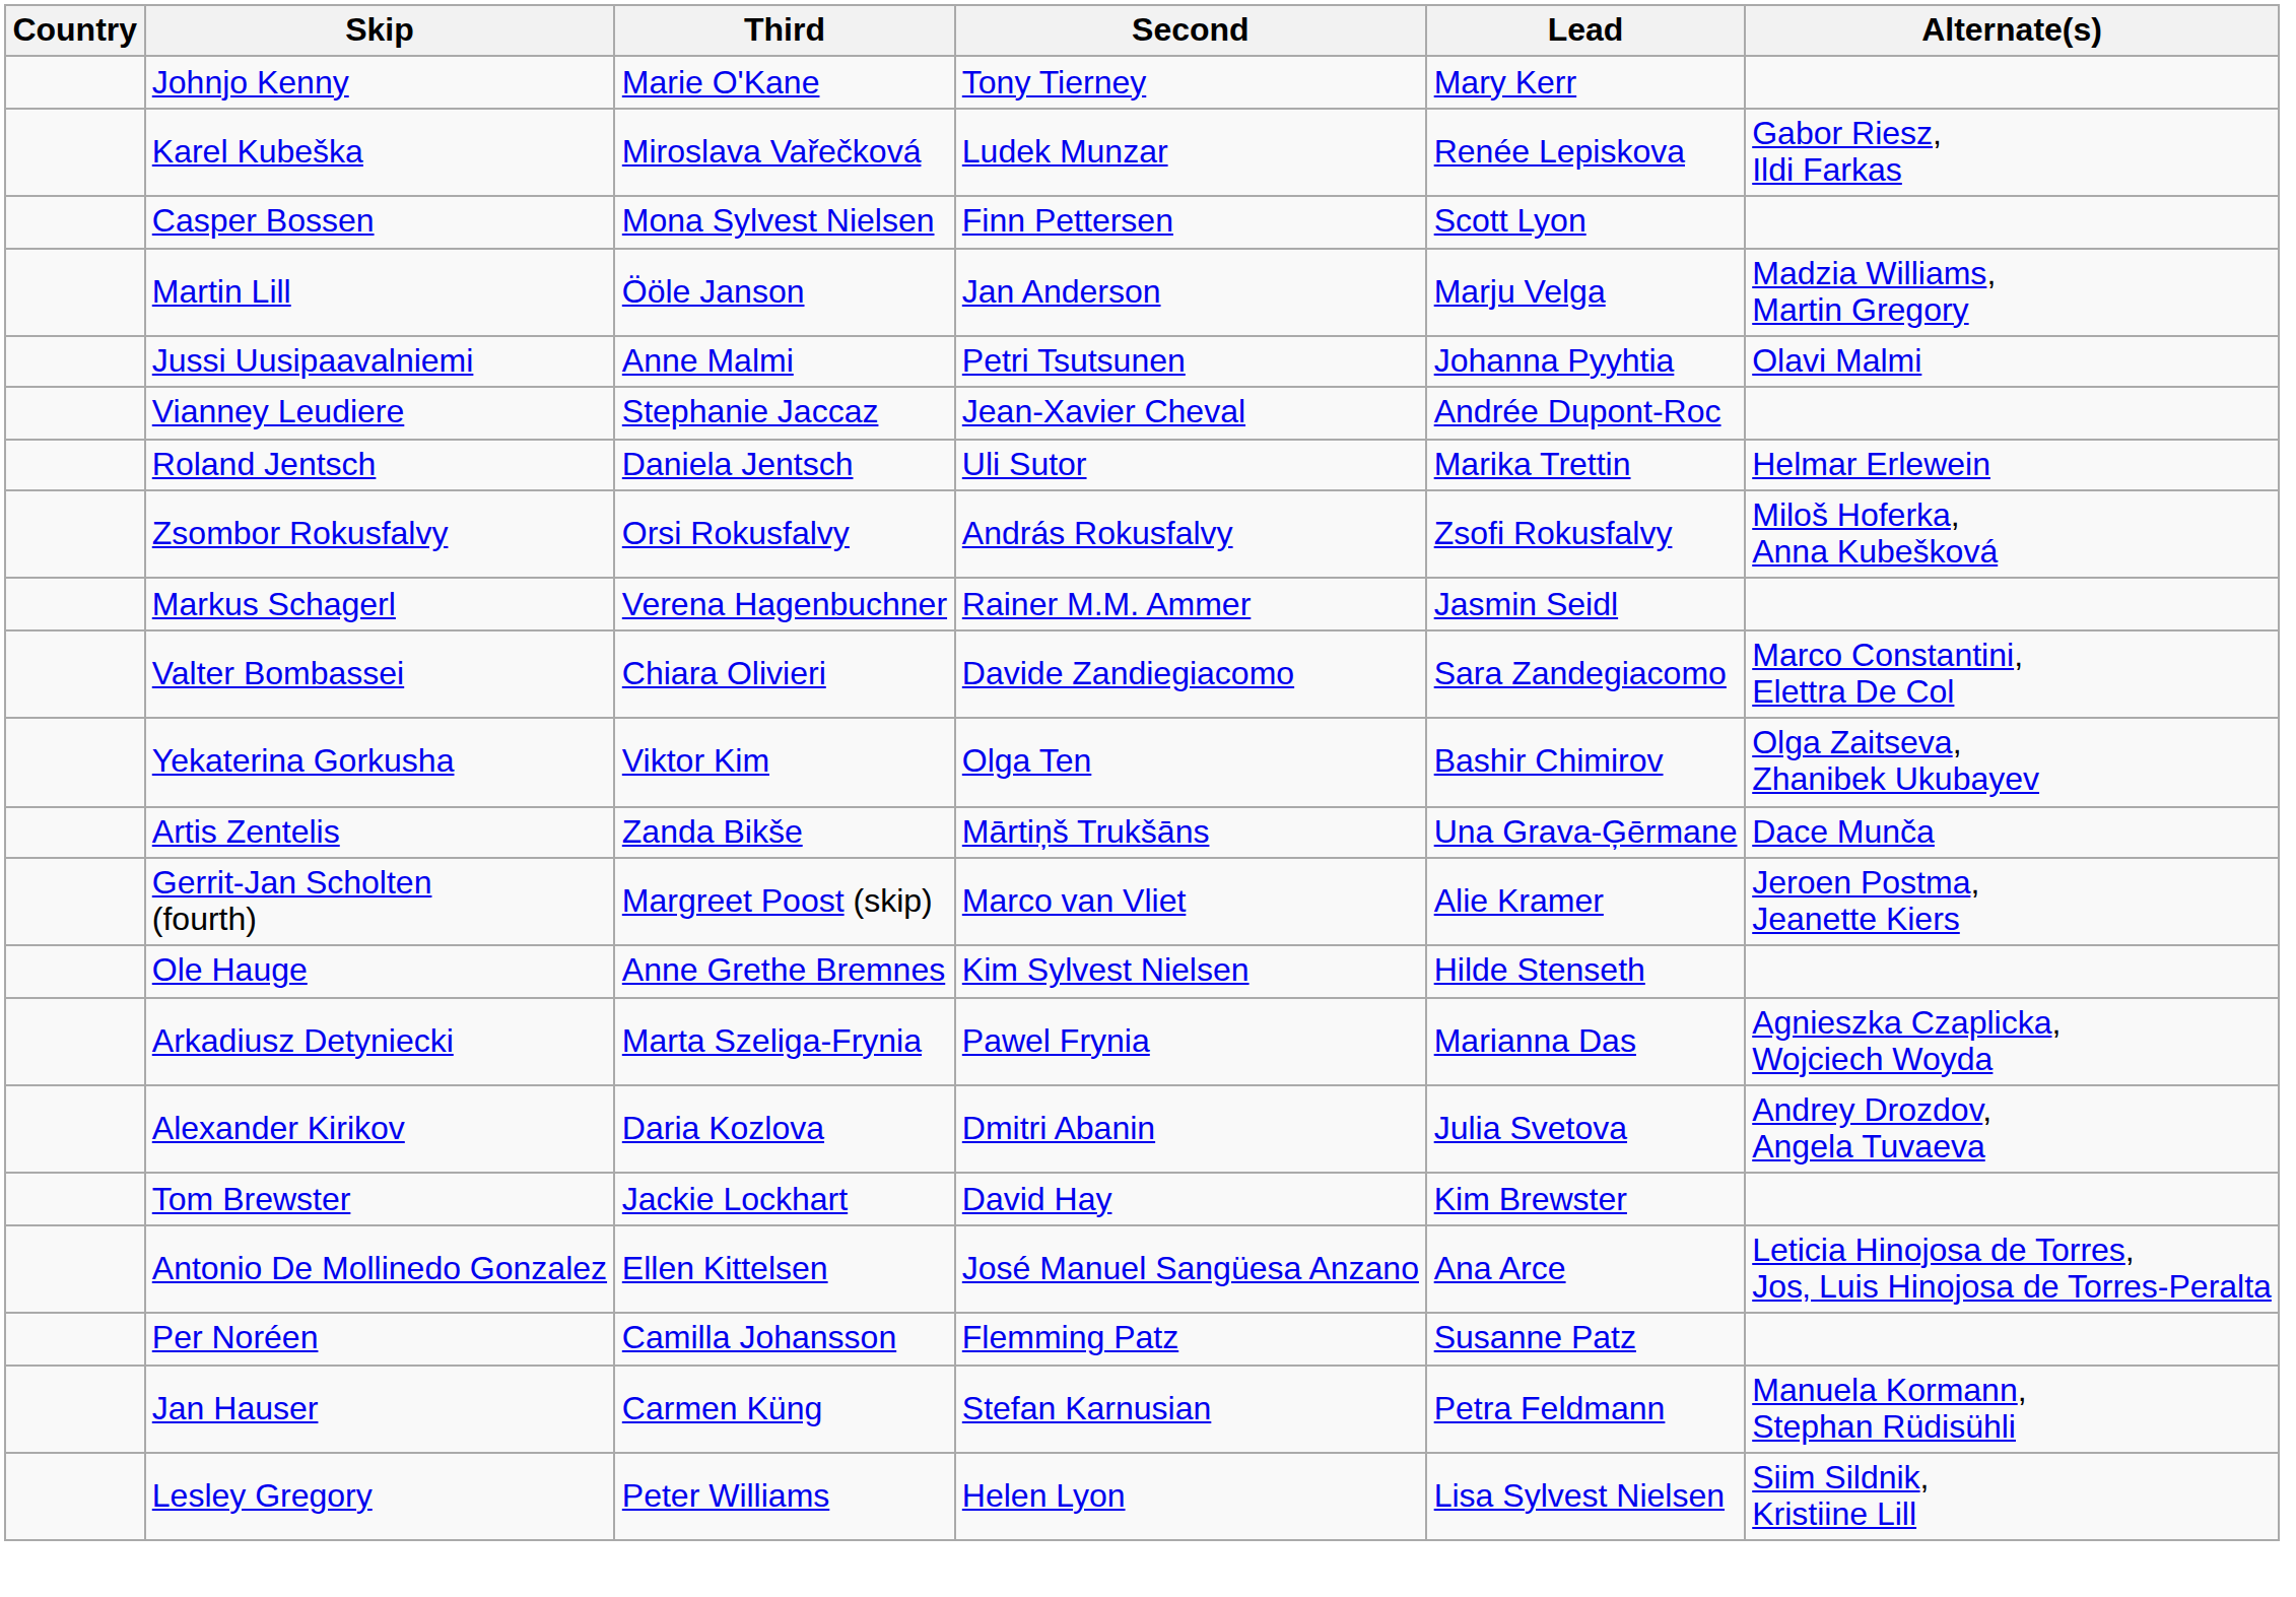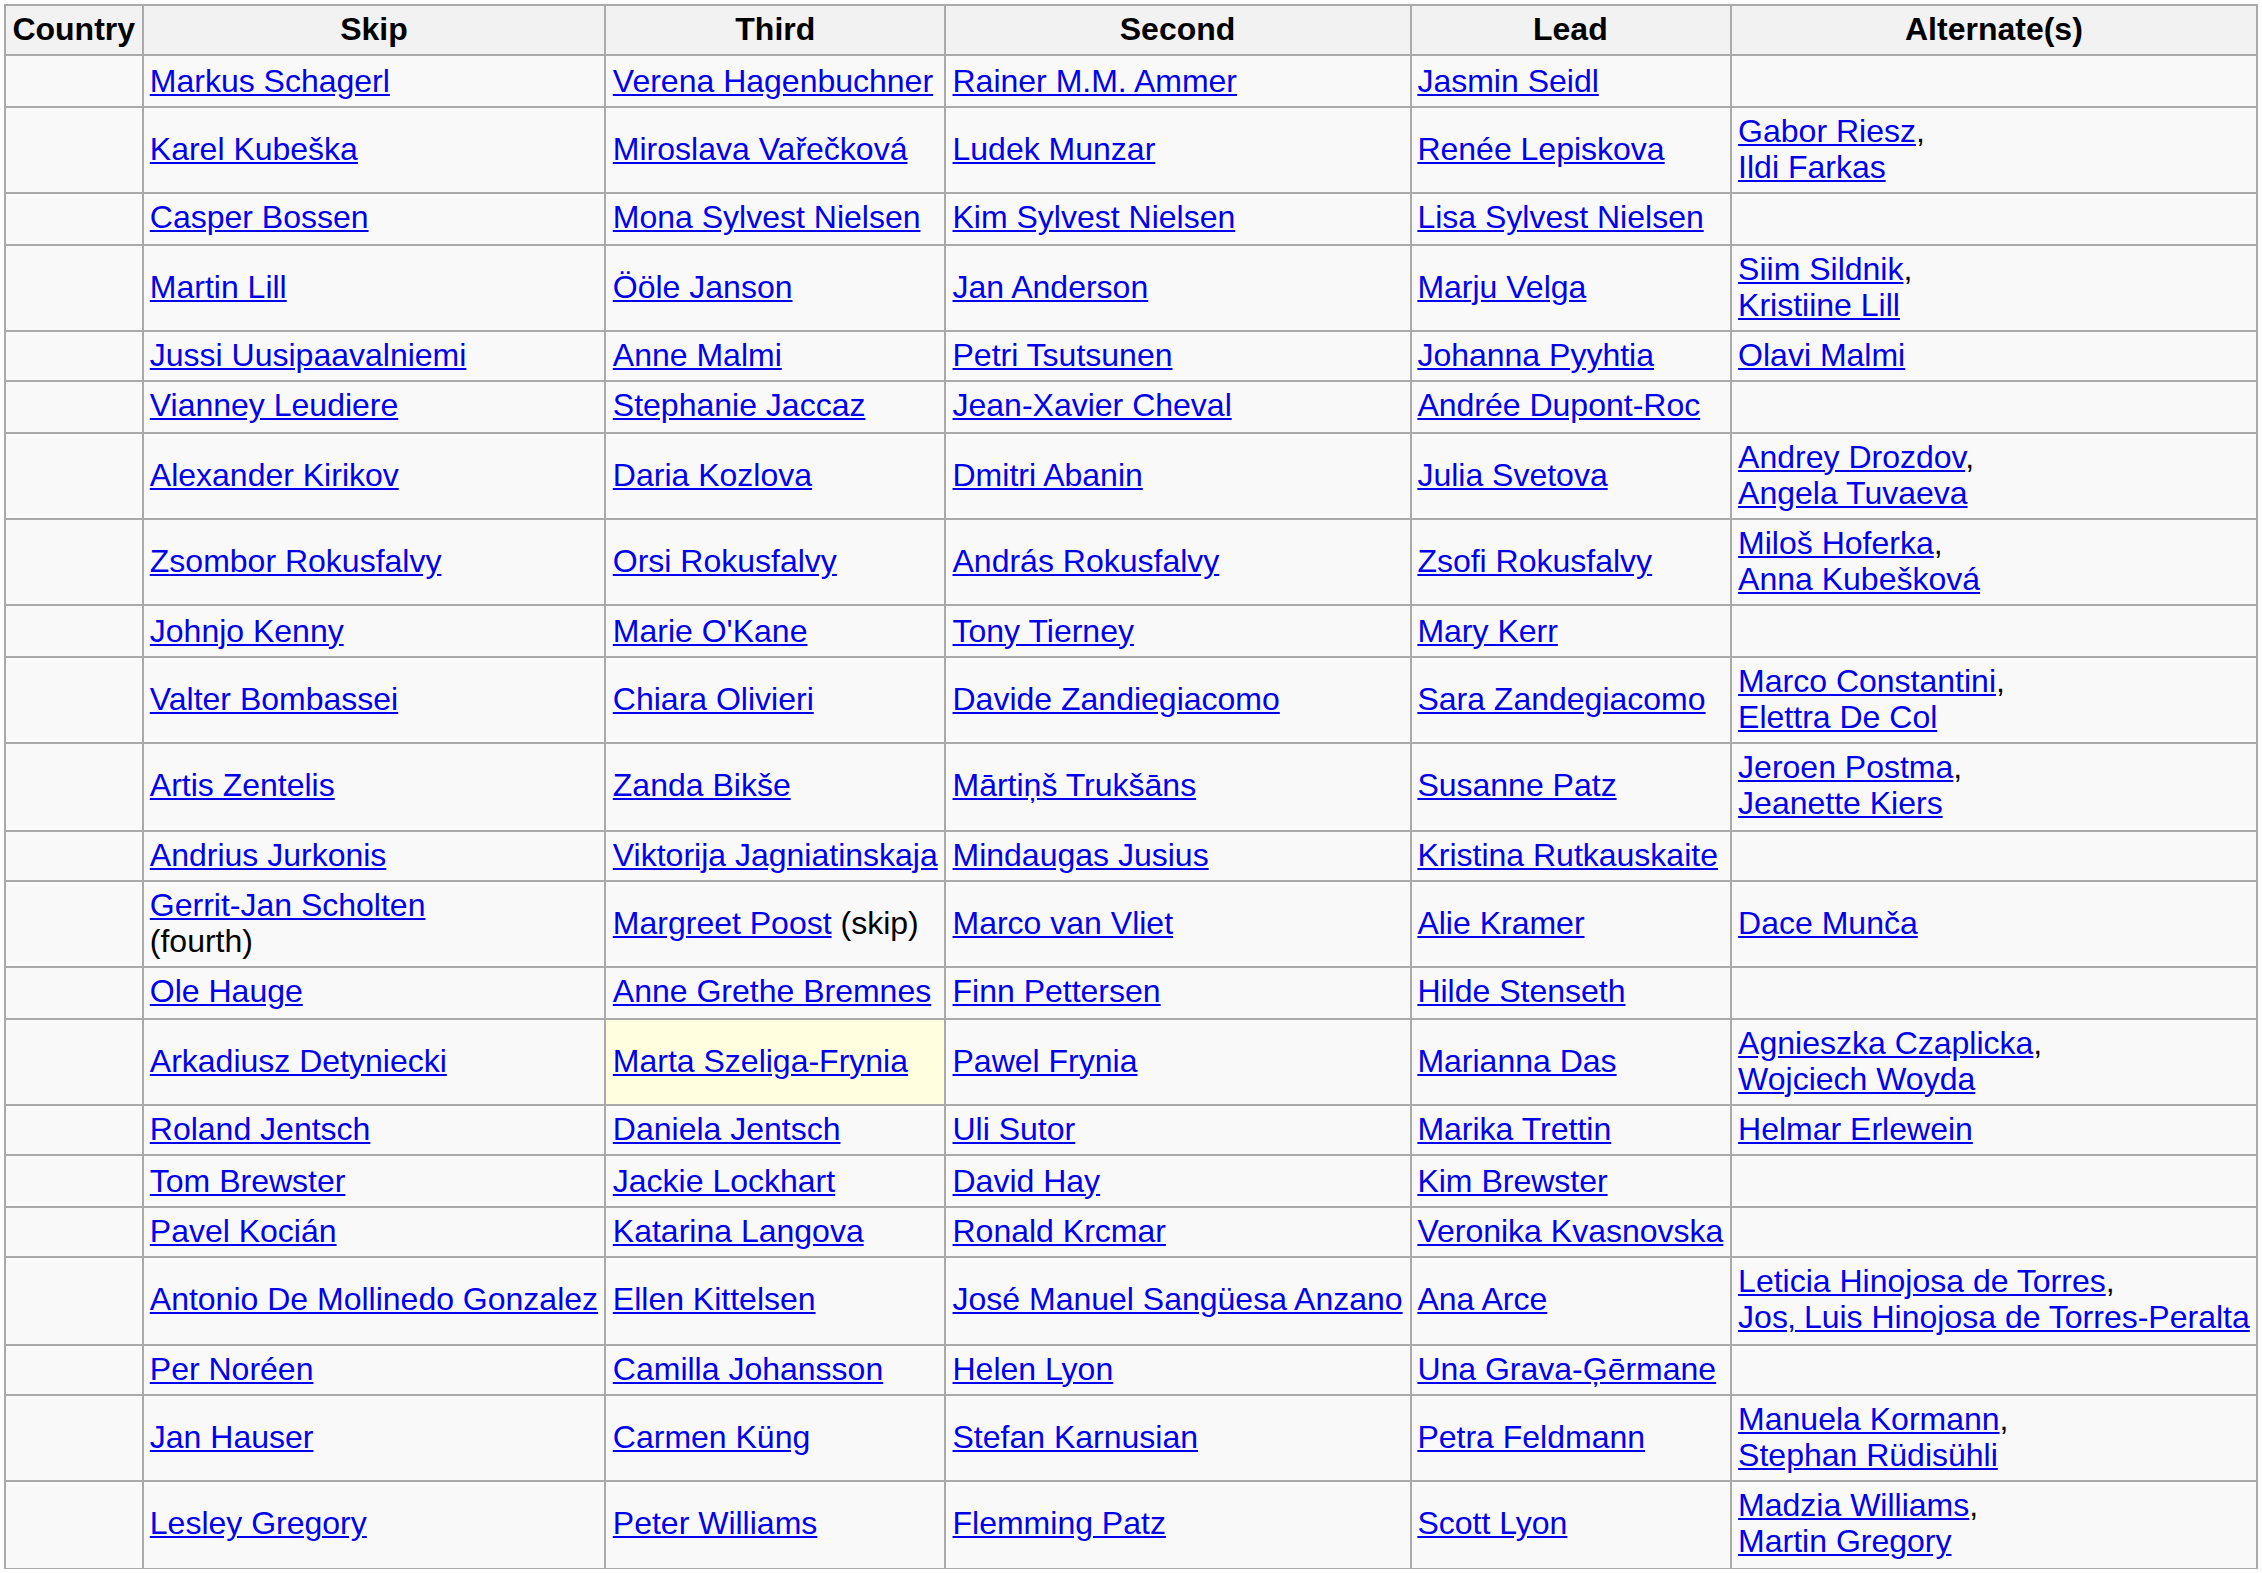rows swapped: Markus Schagerl <-> Johnjo Kenny
Casper Bossen | Second: Finn Pettersen -> Kim Sylvest Nielsen
Casper Bossen | Lead: Scott Lyon -> Lisa Sylvest Nielsen
Martin Lill | Alternate(s): Madzia Williams, Martin Gregory -> Siim Sildnik, Kristiine Lill
rows swapped: Roland Jentsch <-> Alexander Kirikov
- row: Yekaterina Gorkusha | Viktor Kim | Olga Ten | Bashir Chimirov | Olga Zaitseva, Zhanibek Ukubayev
Artis Zentelis | Lead: Una Grava-Ģērmane -> Susanne Patz
Artis Zentelis | Alternate(s): Dace Munča -> Jeroen Postma, Jeanette Kiers
+ row: Andrius Jurkonis | Viktorija Jagniatinskaja | Mindaugas Jusius | Kristina Rutkauskaite
Gerrit-Jan Scholten (fourth) | Alternate(s): Jeroen Postma, Jeanette Kiers -> Dace Munča
Ole Hauge | Second: Kim Sylvest Nielsen -> Finn Pettersen
Arkadiusz Detyniecki | Third: no background -> lightyellow background
+ row: Pavel Kocián | Katarina Langova | Ronald Krcmar | Veronika Kvasnovska
Per Noréen | Second: Flemming Patz -> Helen Lyon
Per Noréen | Lead: Susanne Patz -> Una Grava-Ģērmane
Lesley Gregory | Second: Helen Lyon -> Flemming Patz
Lesley Gregory | Lead: Lisa Sylvest Nielsen -> Scott Lyon
Lesley Gregory | Alternate(s): Siim Sildnik, Kristiine Lill -> Madzia Williams, Martin Gregory
